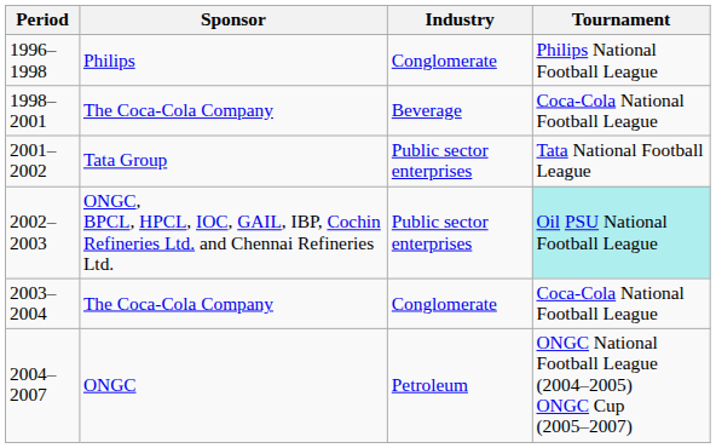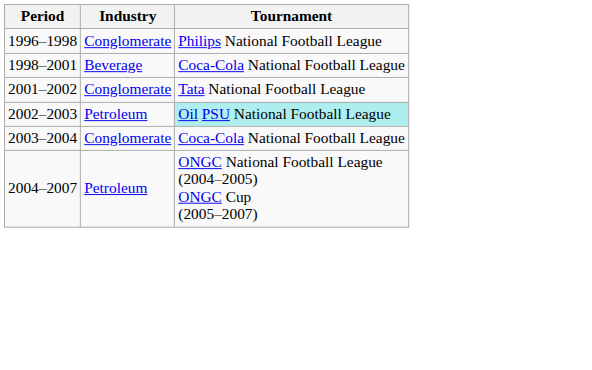- column: Sponsor | Philips | The Coca-Cola Company | Tata Group | ONGC, BPCL, HPCL, IOC, GAIL, IBP, Cochin Refineries Ltd. and Chennai Refineries Ltd. | The Coca-Cola Company | ONGC
2001–2002 | Industry: Public sector enterprises -> Conglomerate
2002–2003 | Industry: Public sector enterprises -> Petroleum
